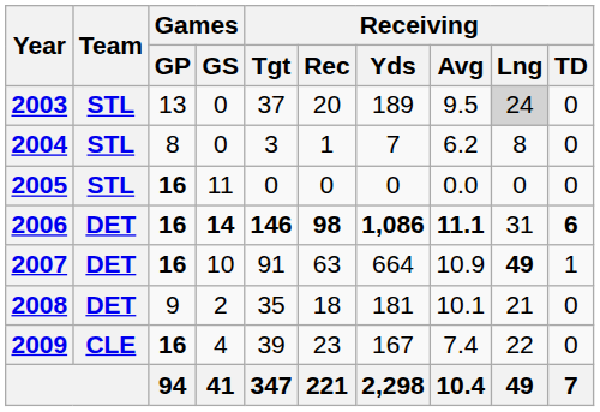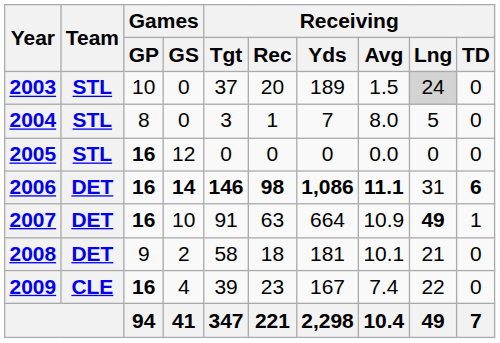2003 | Games / GP: 13 -> 10
2003 | Receiving / Avg: 9.5 -> 1.5
2004 | Receiving / Avg: 6.2 -> 8.0
2004 | Receiving / Lng: 8 -> 5
2005 | Games / GS: 11 -> 12
2008 | Receiving / Tgt: 35 -> 58
